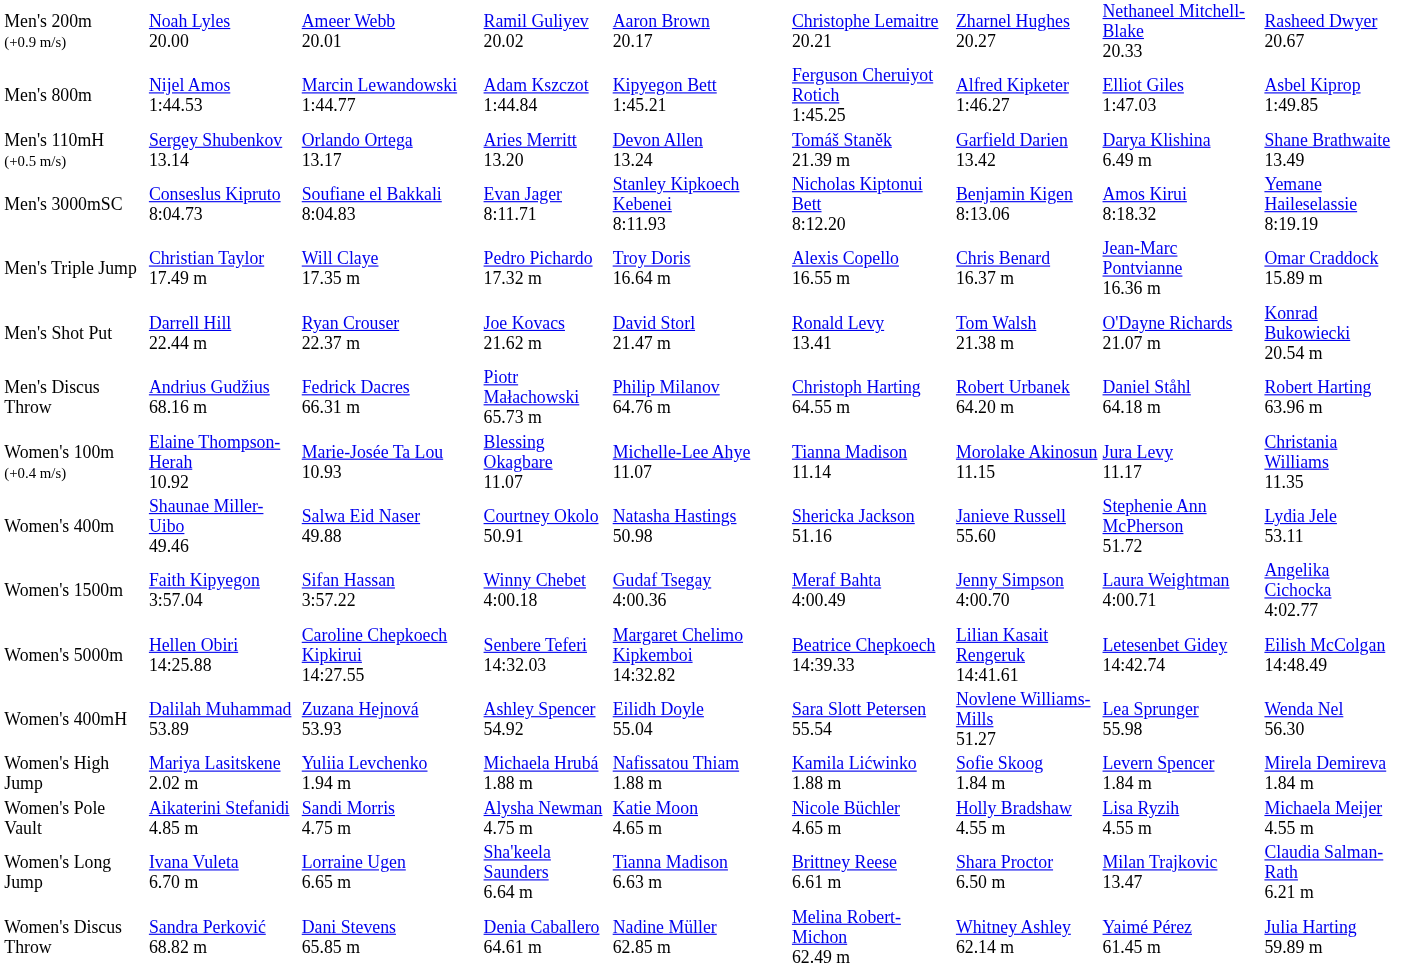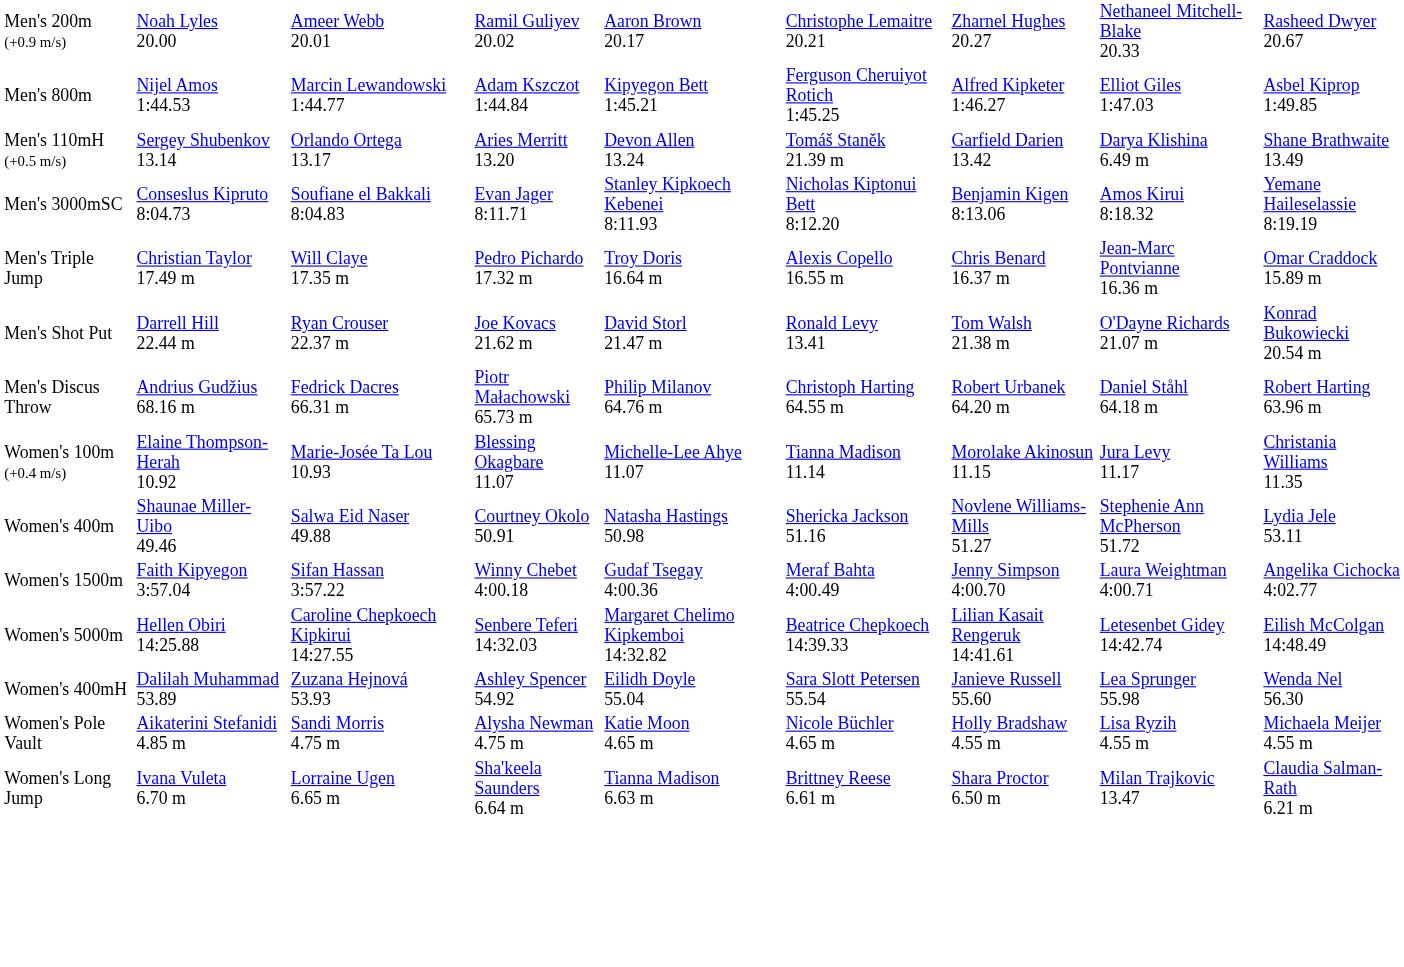Women's 400m | column 7: Janieve Russell 55.60 -> Novlene Williams-Mills 51.27
Women's 400mH | column 7: Novlene Williams-Mills 51.27 -> Janieve Russell 55.60
- row: Women's High Jump | Mariya Lasitskene 2.02 m | Yuliia Levchenko 1.94 m | Michaela Hrubá 1.88 m | Nafissatou Thiam 1.88 m | Kamila Lićwinko 1.88 m | Sofie Skoog 1.84 m | Levern Spencer 1.84 m | Mirela Demireva 1.84 m
- row: Women's Discus Throw | Sandra Perković 68.82 m | Dani Stevens 65.85 m | Denia Caballero 64.61 m | Nadine Müller 62.85 m | Melina Robert-Michon 62.49 m | Whitney Ashley 62.14 m | Yaimé Pérez 61.45 m | Julia Harting 59.89 m
